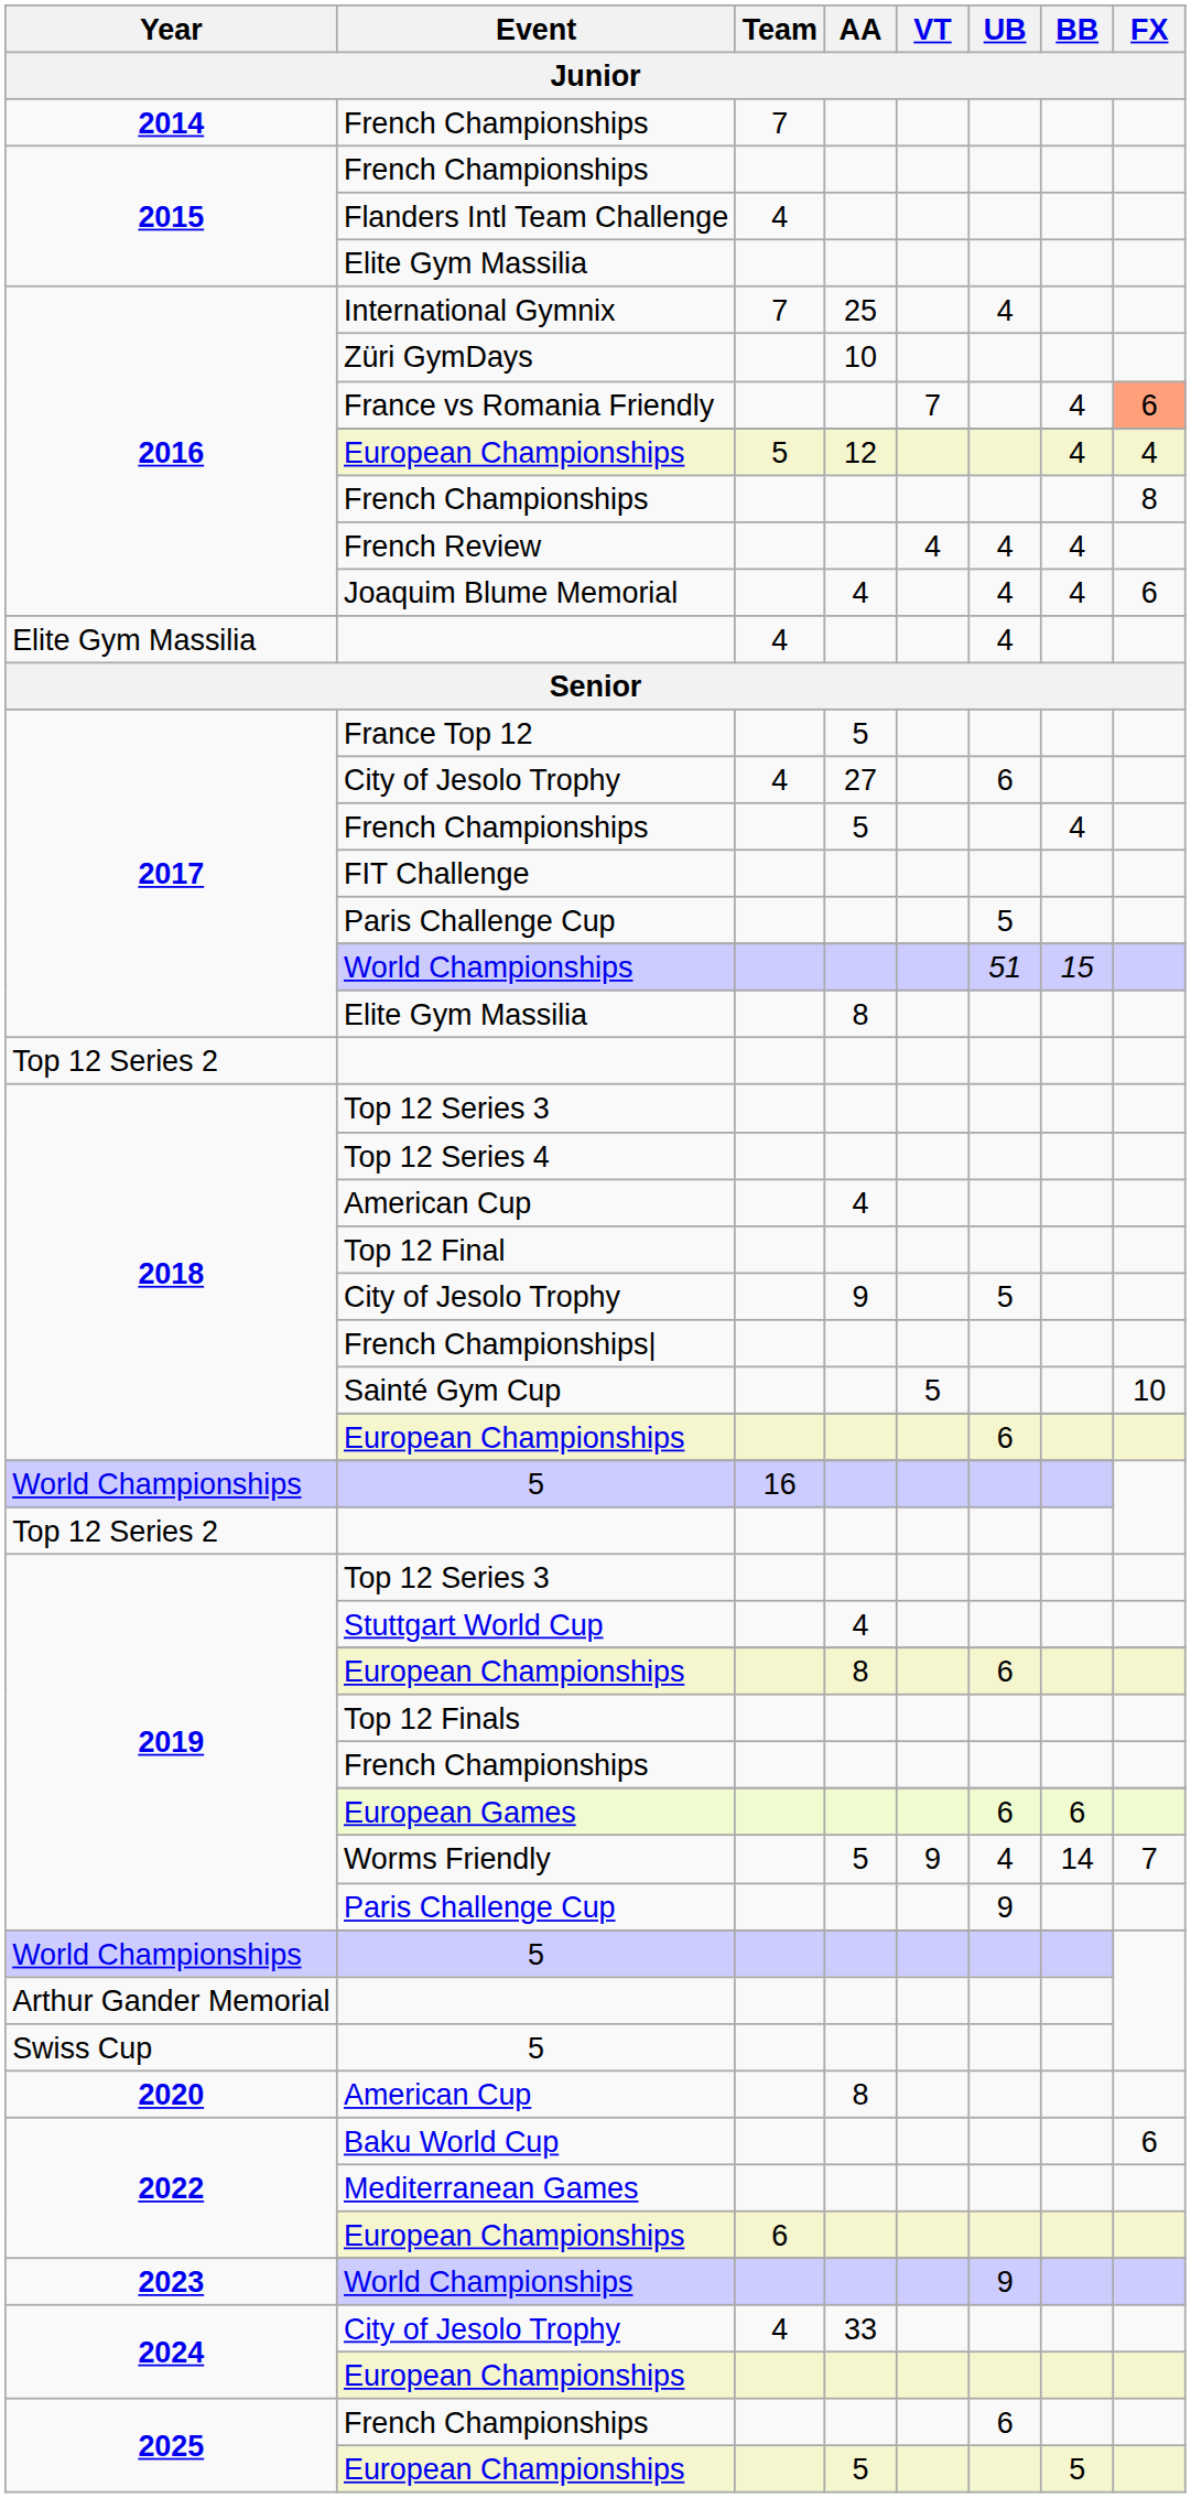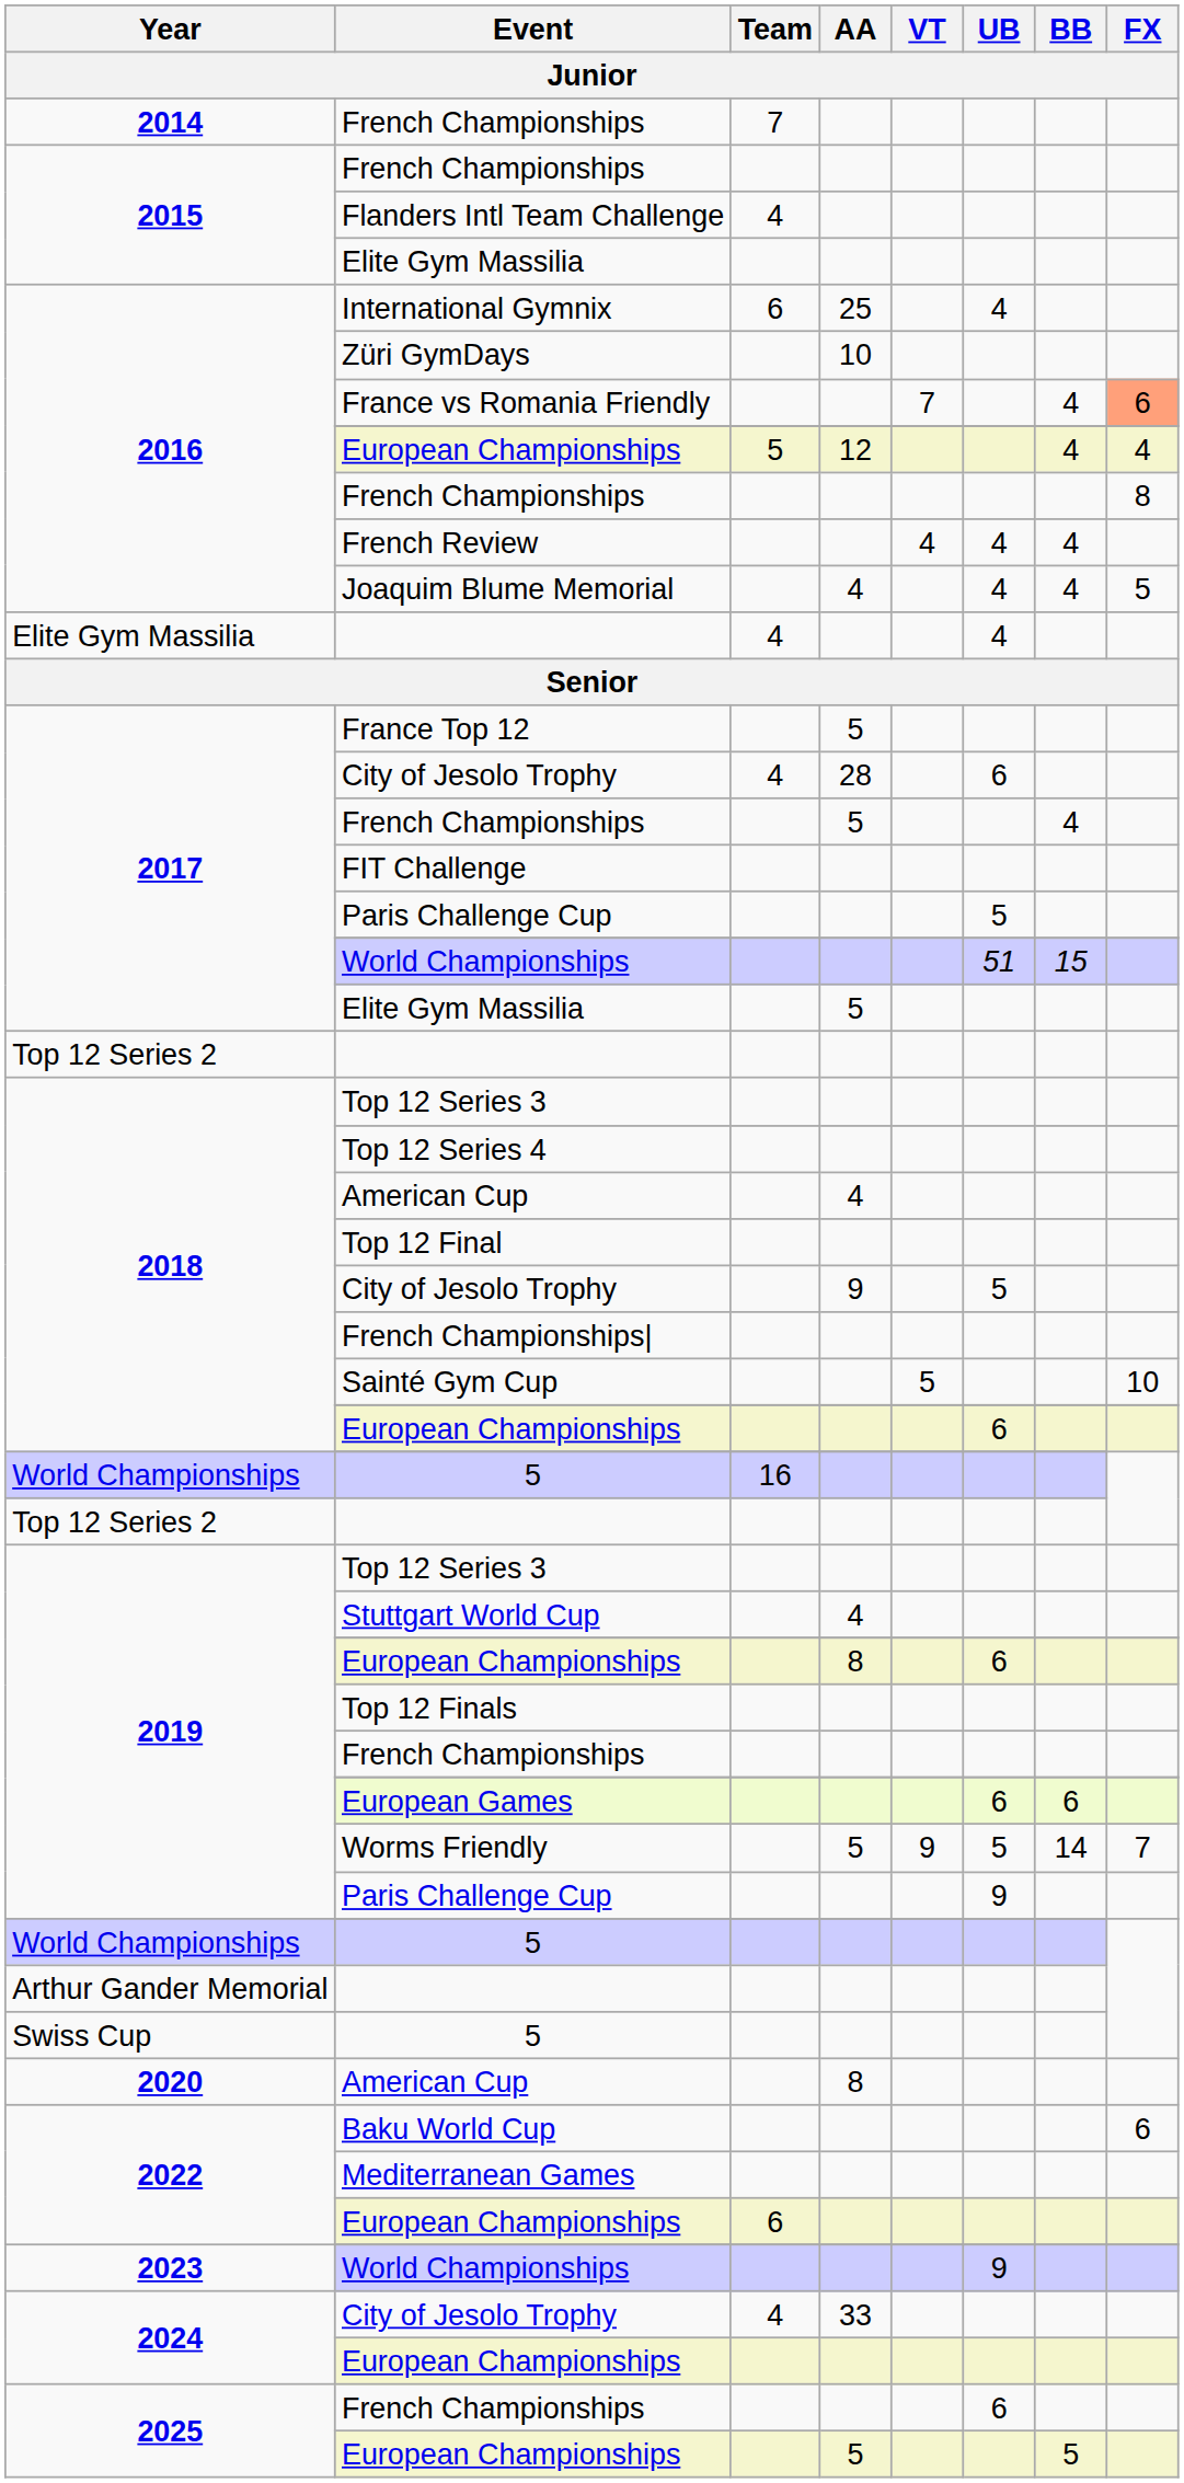International Gymnix | Team: 7 -> 6
Joaquim Blume Memorial | FX: 6 -> 5
2017 / City of Jesolo Trophy | AA: 27 -> 28
2017 / Elite Gym Massilia | AA: 8 -> 5
Worms Friendly | UB: 4 -> 5
